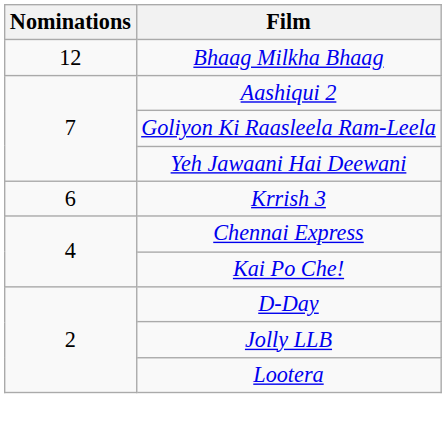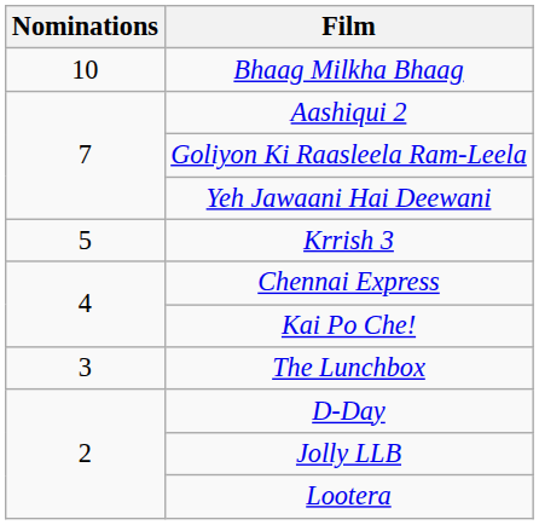Bhaag Milkha Bhaag | Nominations: 12 -> 10
Krrish 3 | Nominations: 6 -> 5
+ row: 3 | The Lunchbox
